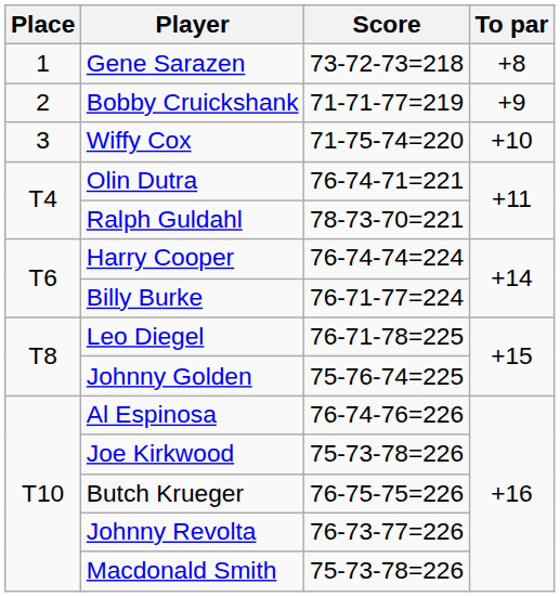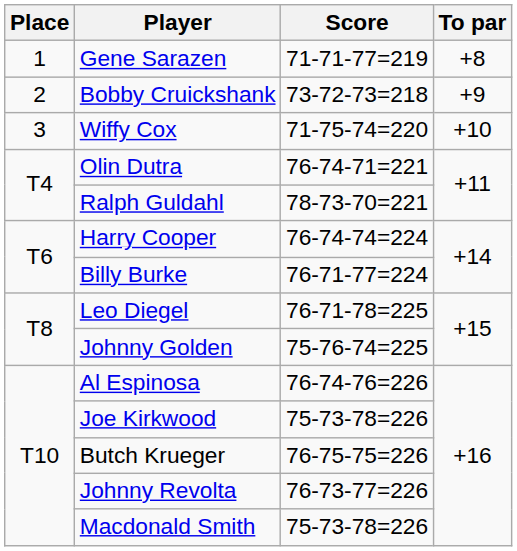Gene Sarazen | Score: 73-72-73=218 -> 71-71-77=219
Bobby Cruickshank | Score: 71-71-77=219 -> 73-72-73=218
